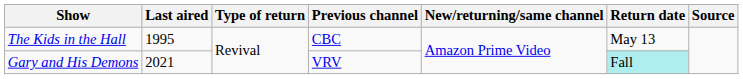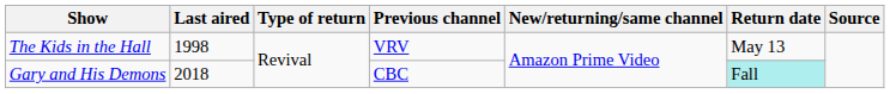The Kids in the Hall | Last aired: 1995 -> 1998
The Kids in the Hall | Previous channel: CBC -> VRV
Gary and His Demons | Last aired: 2021 -> 2018
Gary and His Demons | Previous channel: VRV -> CBC
